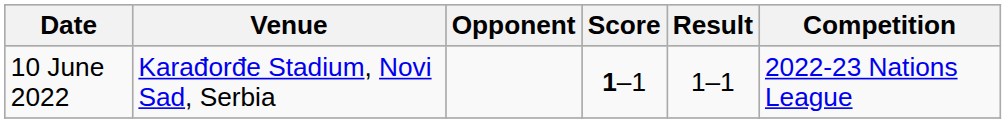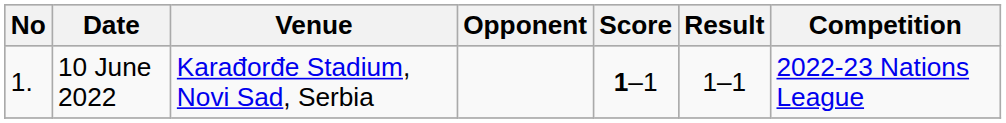+ column: No | 1.
